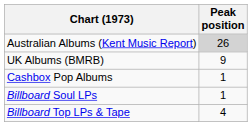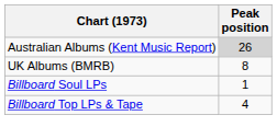UK Albums (BMRB) | Peak position: 9 -> 8
- row: Cashbox Pop Albums | 1
